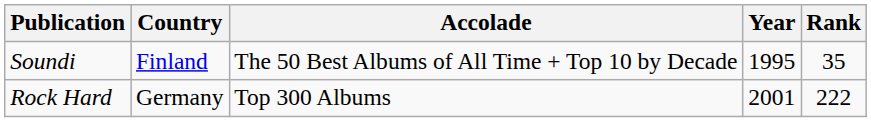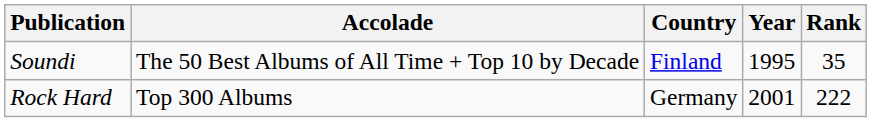columns swapped: Country <-> Accolade
